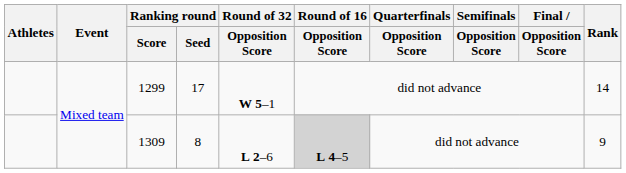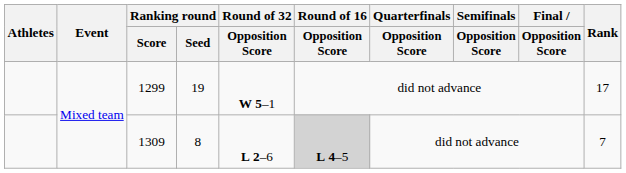1299 | Ranking round / Seed: 17 -> 19
1299 | Rank: 14 -> 17
1309 | Rank: 9 -> 7
